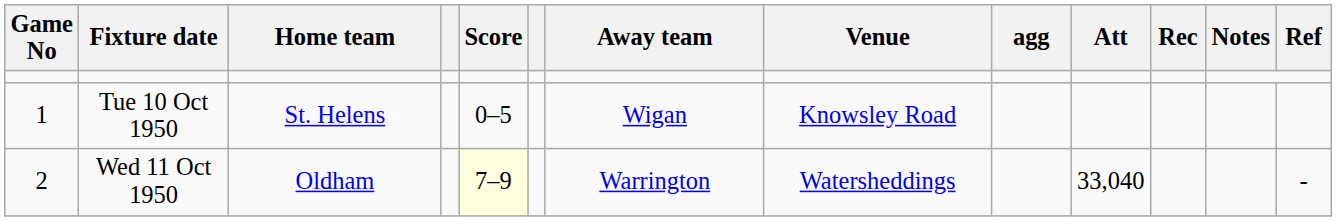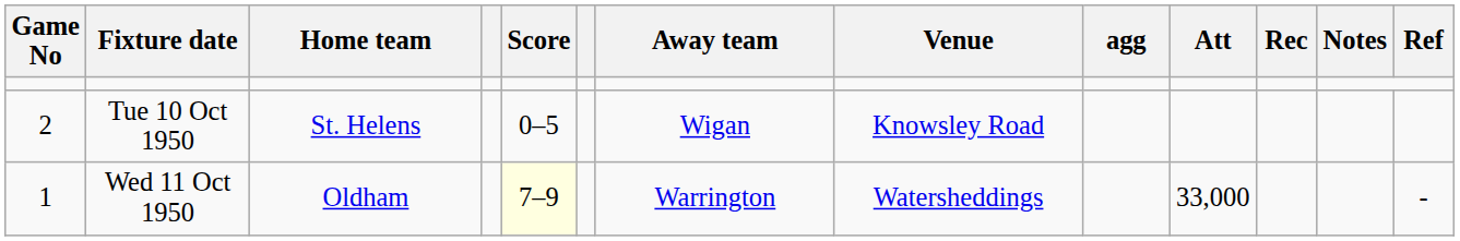Tue 10 Oct 1950 | Game No: 1 -> 2
Wed 11 Oct 1950 | Game No: 2 -> 1
Wed 11 Oct 1950 | Att: 33,040 -> 33,000
